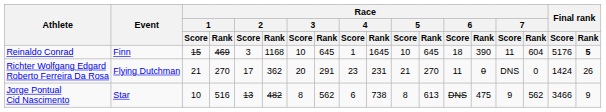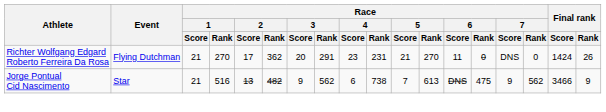- row: Reinaldo Conrad | Finn | 15 | 469 | 3 | 1168 | 10 | 645 | 1 | 1645 | 10 | 645 | 18 | 390 | 11 | 604 | 5176 | 5
Jorge Pontual Cid Nascimento | Race / 1 / Score: 10 -> 21
Jorge Pontual Cid Nascimento | Race / 3 / Score: 8 -> 9
Jorge Pontual Cid Nascimento | Race / 5 / Score: 8 -> 7
